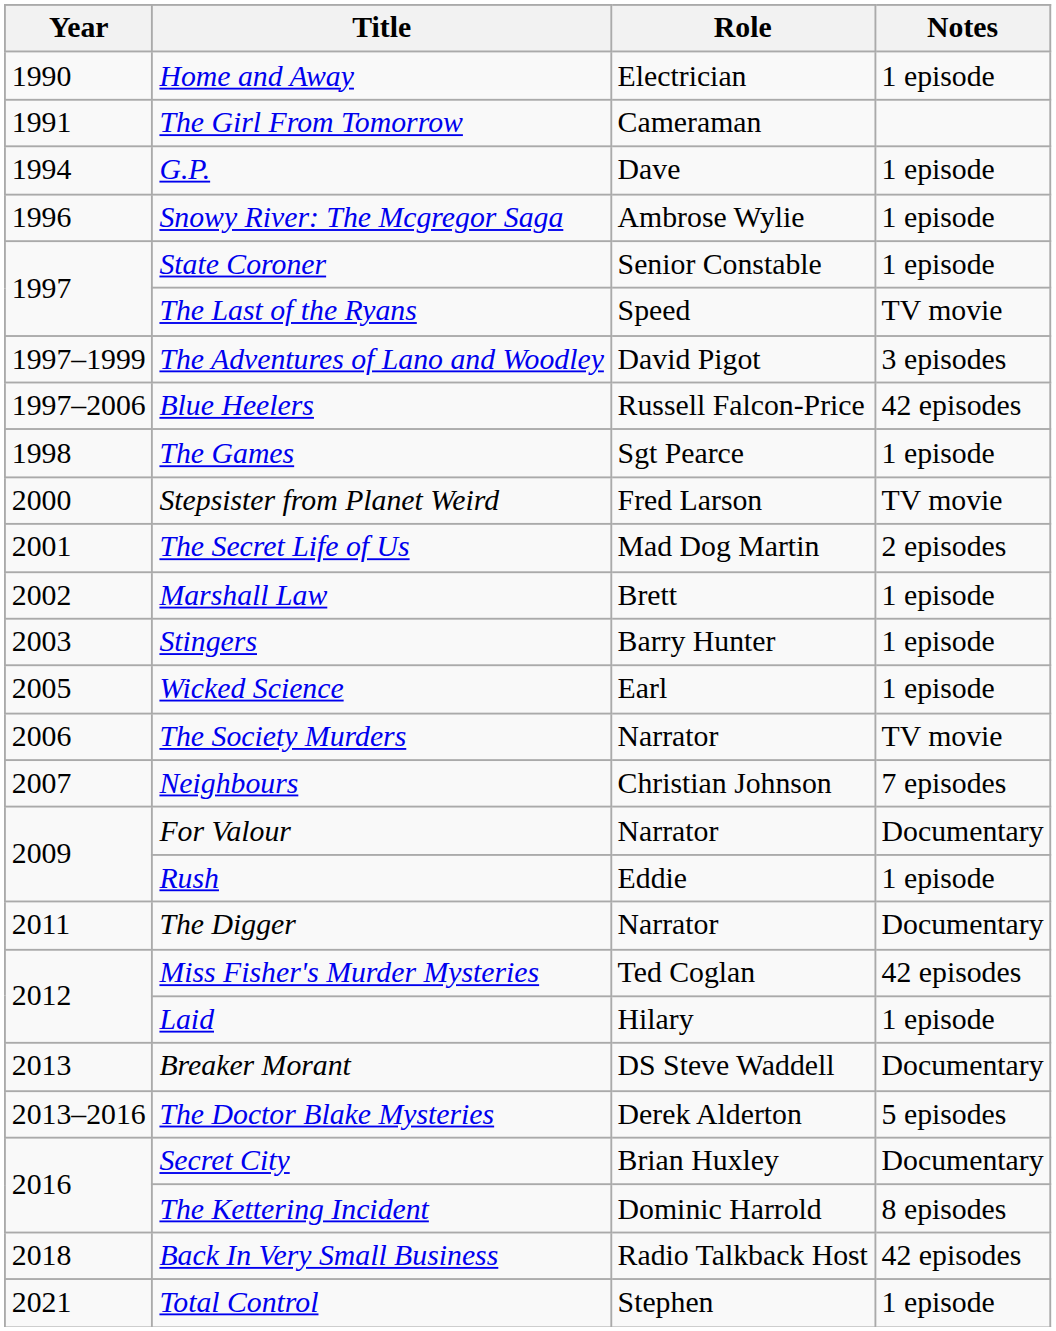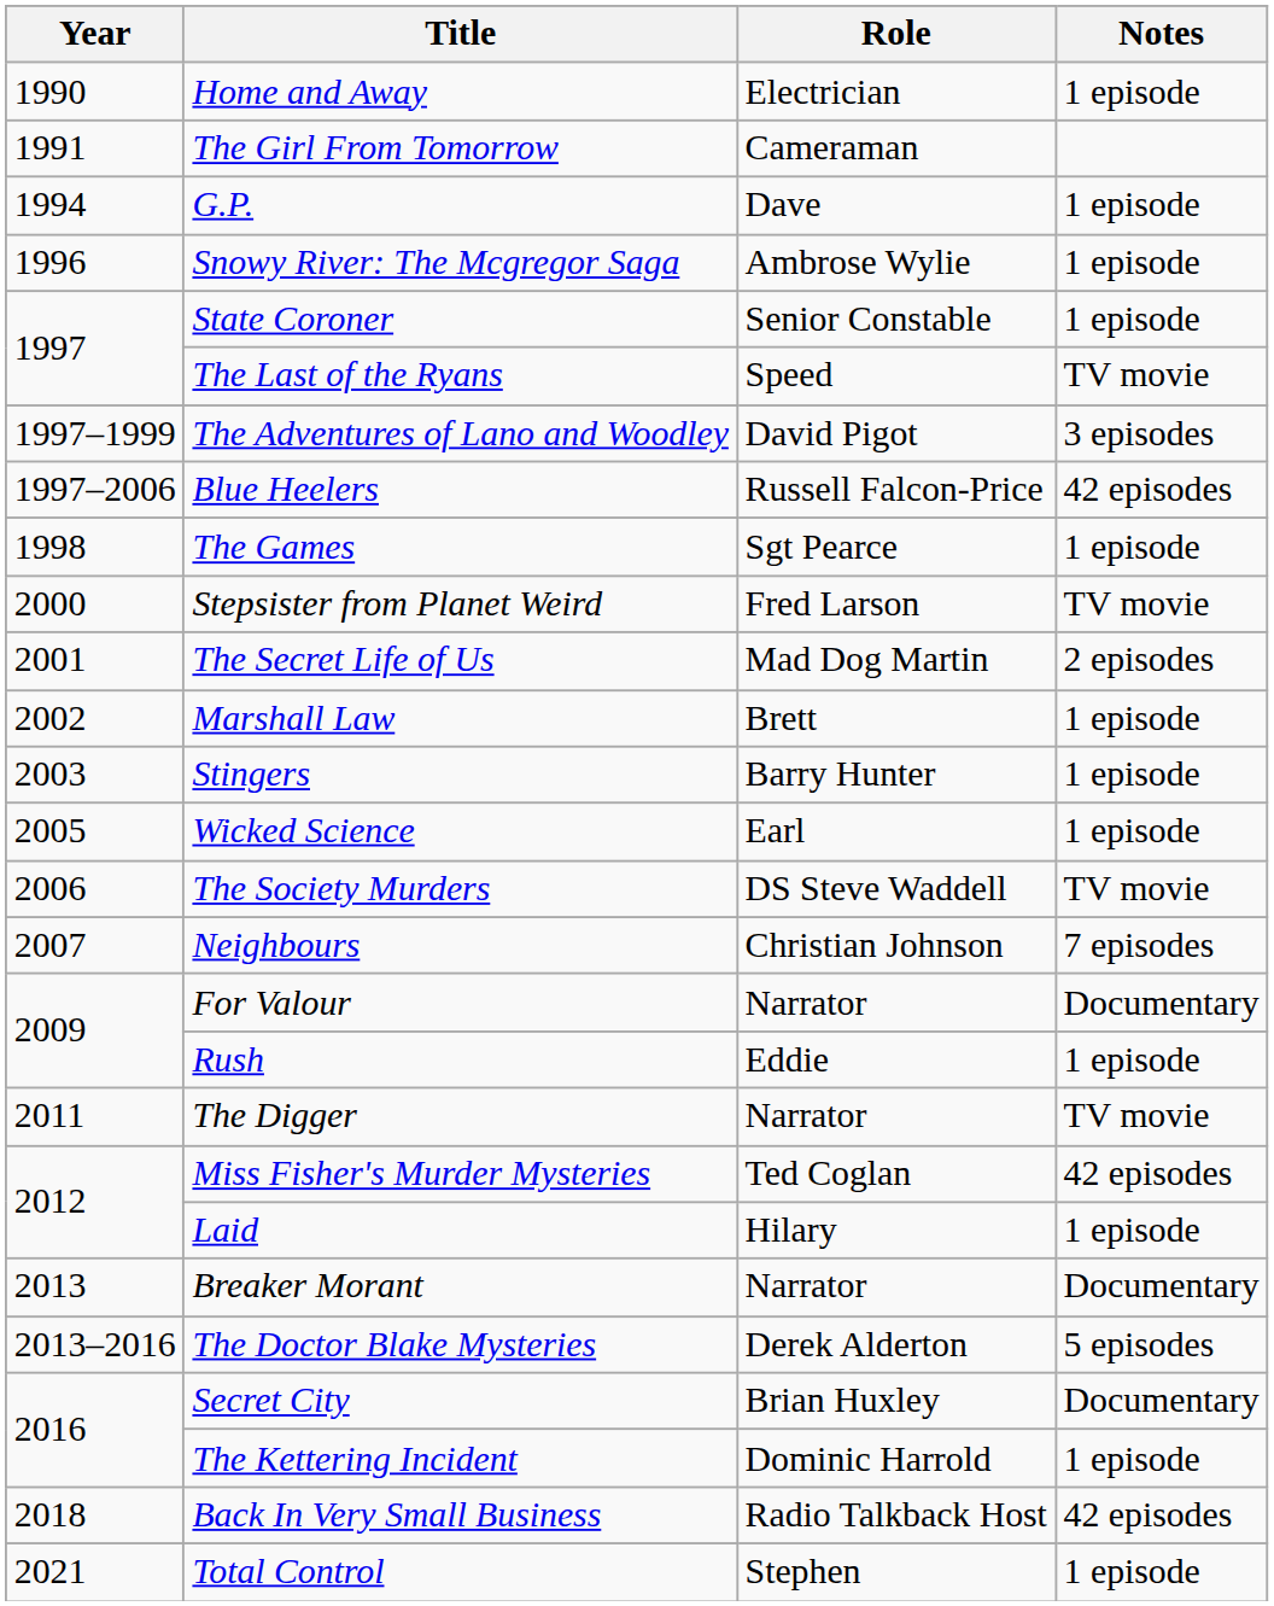The Society Murders | Role: Narrator -> DS Steve Waddell
The Digger | Notes: Documentary -> TV movie
Breaker Morant | Role: DS Steve Waddell -> Narrator
The Kettering Incident | Notes: 8 episodes -> 1 episode
